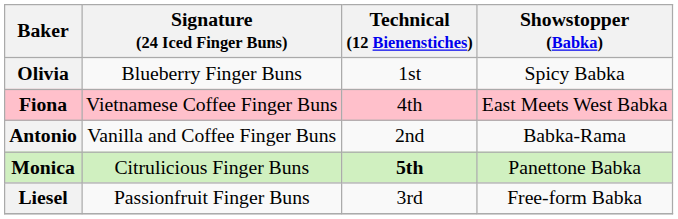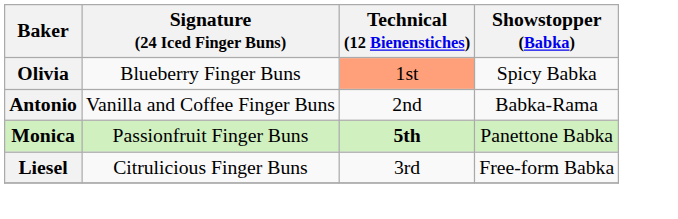Olivia | Technical (12 Bienenstiches): no background -> lightsalmon background
- row: Fiona | Vietnamese Coffee Finger Buns | 4th | East Meets West Babka
Monica | Signature (24 Iced Finger Buns): Citrulicious Finger Buns -> Passionfruit Finger Buns
Liesel | Signature (24 Iced Finger Buns): Passionfruit Finger Buns -> Citrulicious Finger Buns
